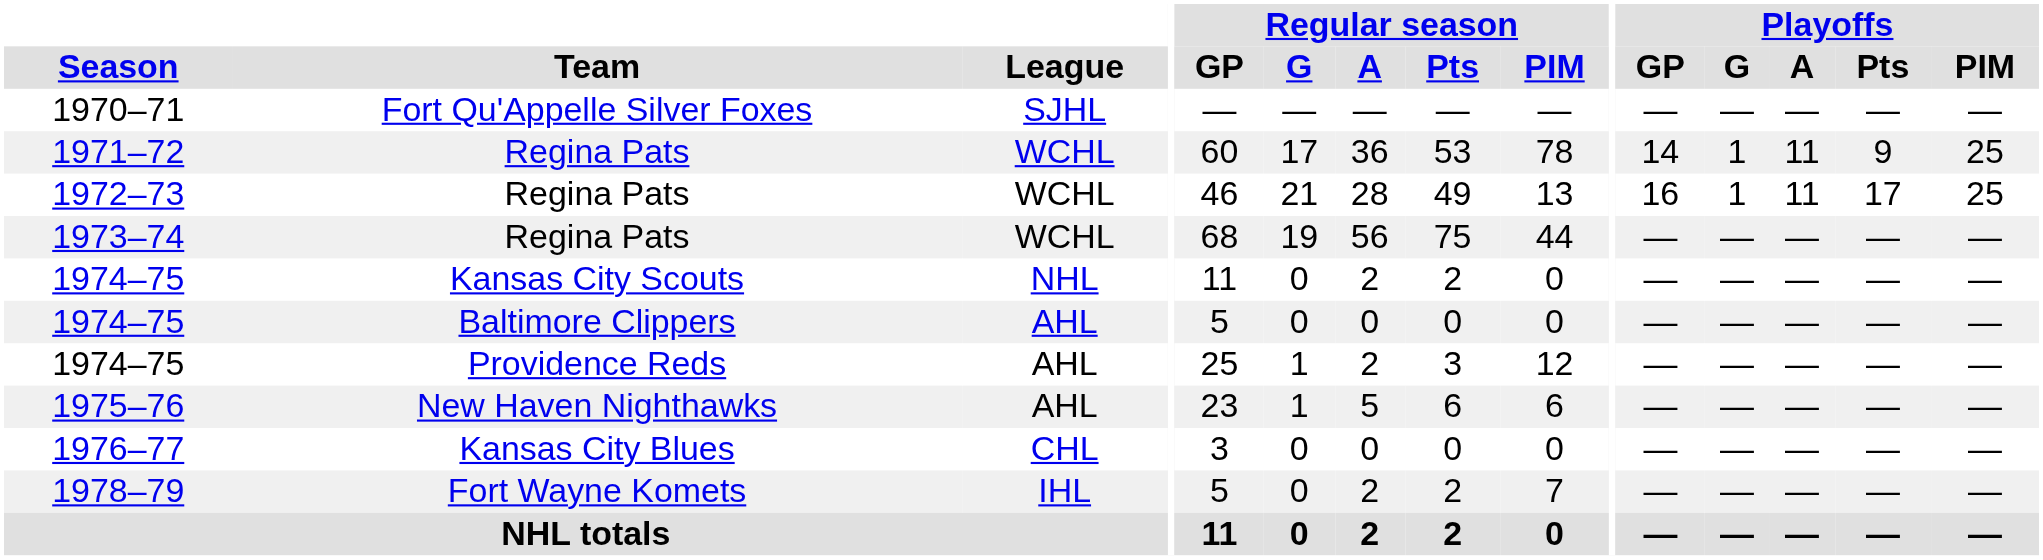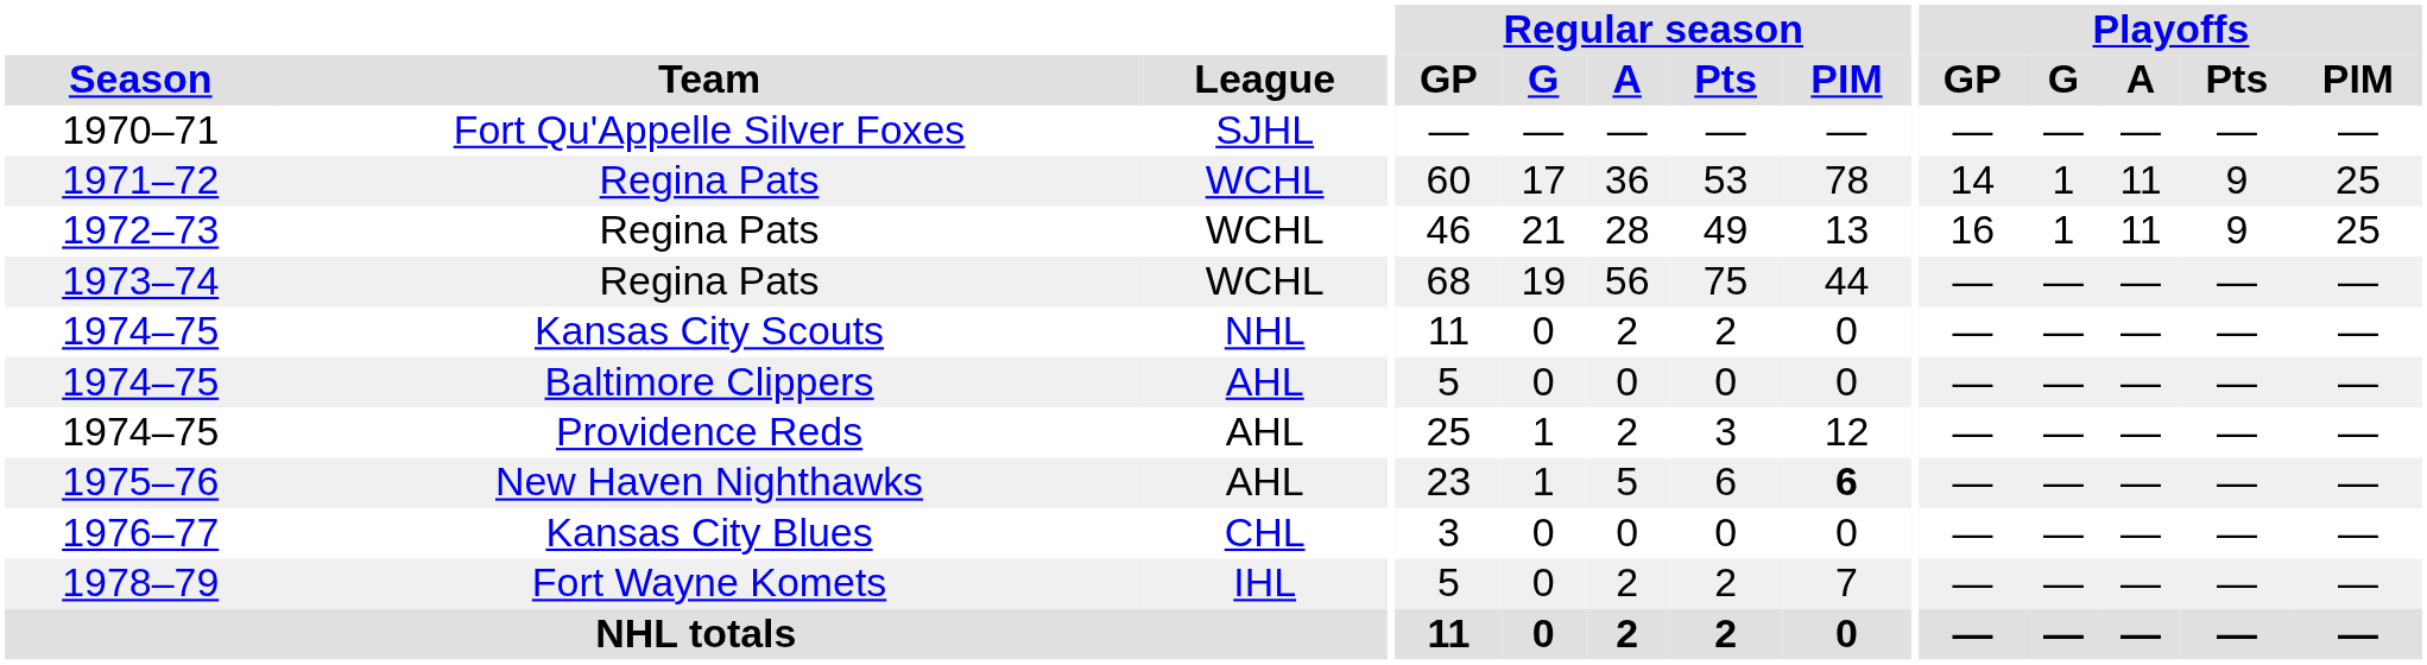1972–73 | Playoffs / Pts: 17 -> 9
1975–76 | Regular season / PIM: normal -> bold
